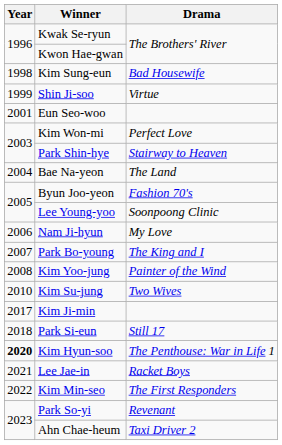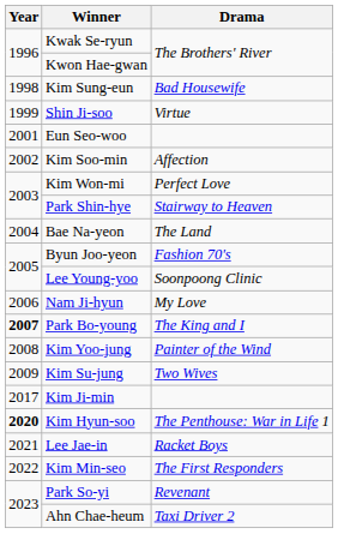+ row: 2002 | Kim Soo-min | Affection
Park Bo-young | Year: normal -> bold
Kim Su-jung | Year: 2010 -> 2009
- row: 2018 | Park Si-eun | Still 17
